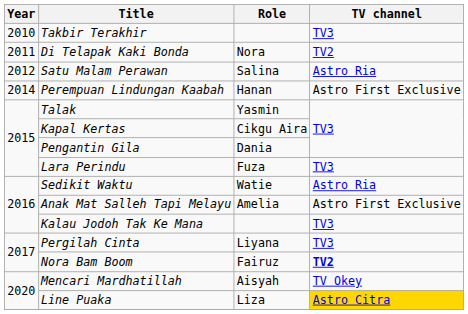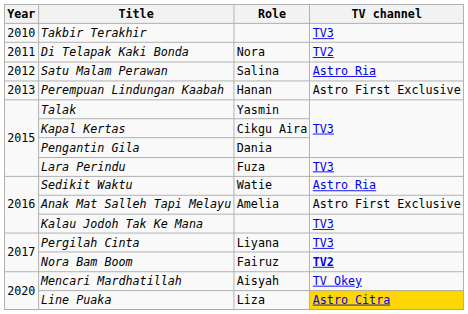Perempuan Lindungan Kaabah | Year: 2014 -> 2013
